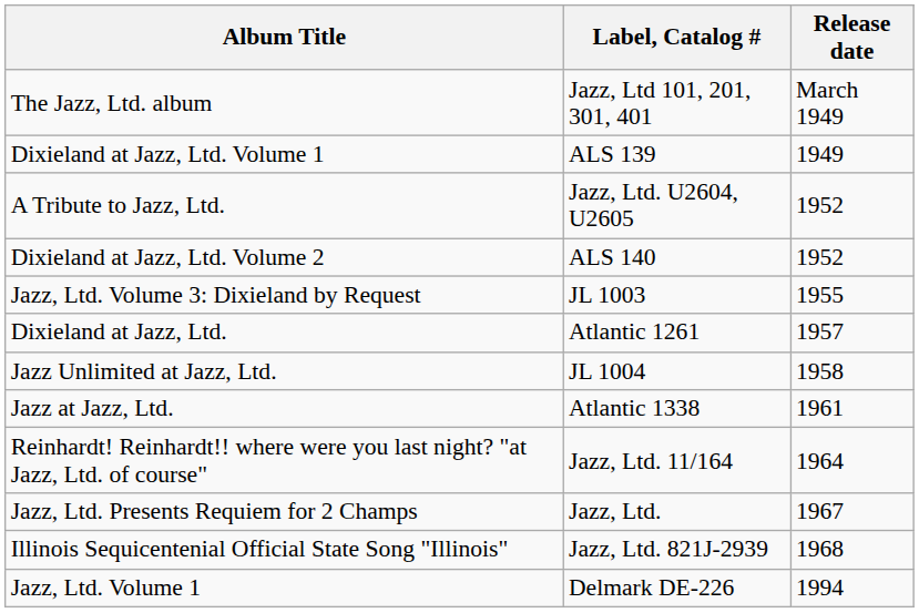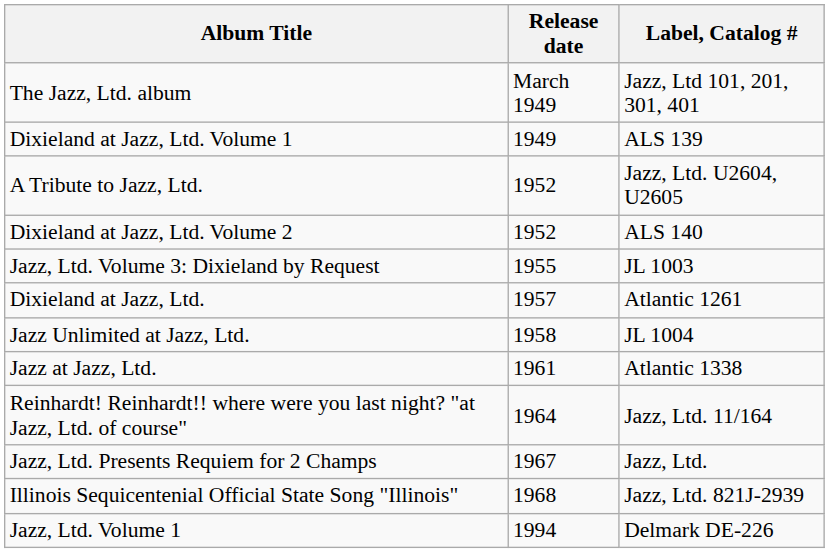columns swapped: Label, Catalog # <-> Release date
